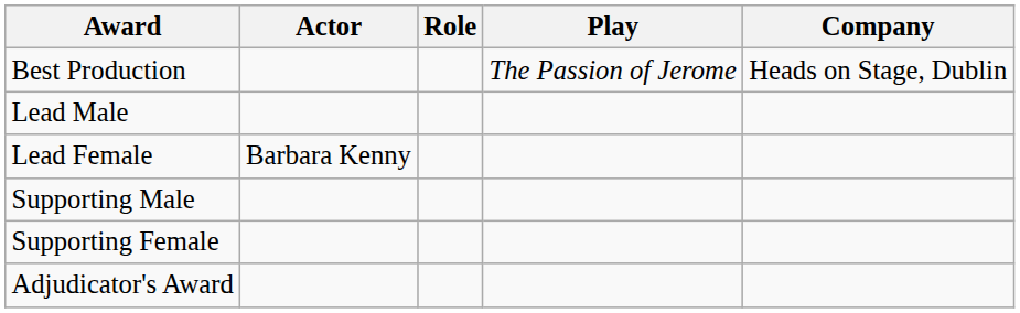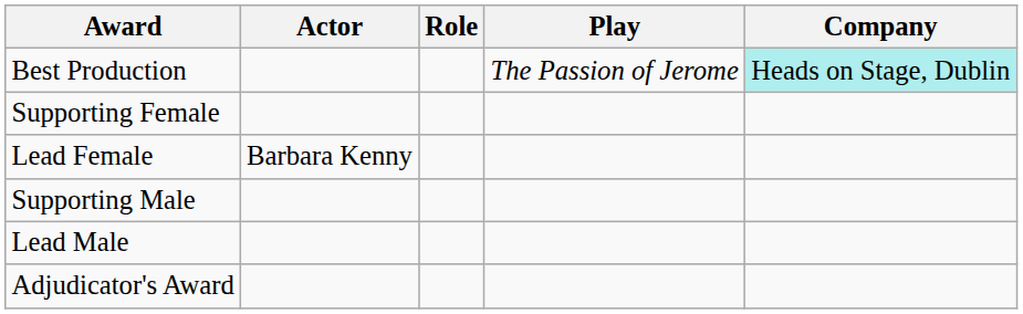Best Production | Company: no background -> paleturquoise background
rows swapped: Lead Male <-> Supporting Female
